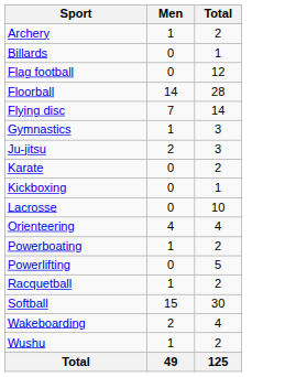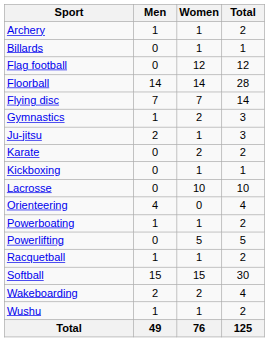+ column: Women | 1 | 1 | 12 | 14 | 7 | 2 | 1 | 2 | 1 | 10 | 0 | 1 | 5 | 1 | 15 | 2 | 1 | 76
